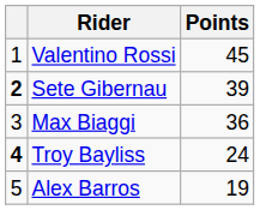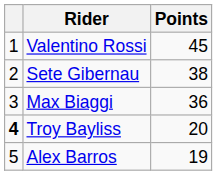Sete Gibernau | column 1: bold -> normal
Sete Gibernau | Points: 39 -> 38
Troy Bayliss | Points: 24 -> 20
